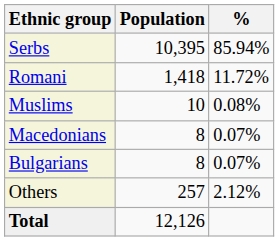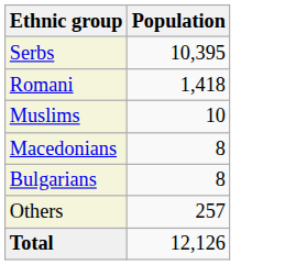- column: % | 85.94% | 11.72% | 0.08% | 0.07% | 0.07% | 2.12%
